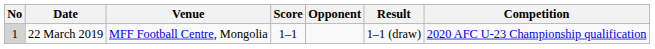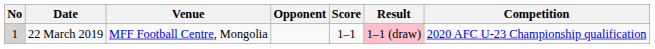columns swapped: Opponent <-> Score
22 March 2019 | Result: no background -> pink background
